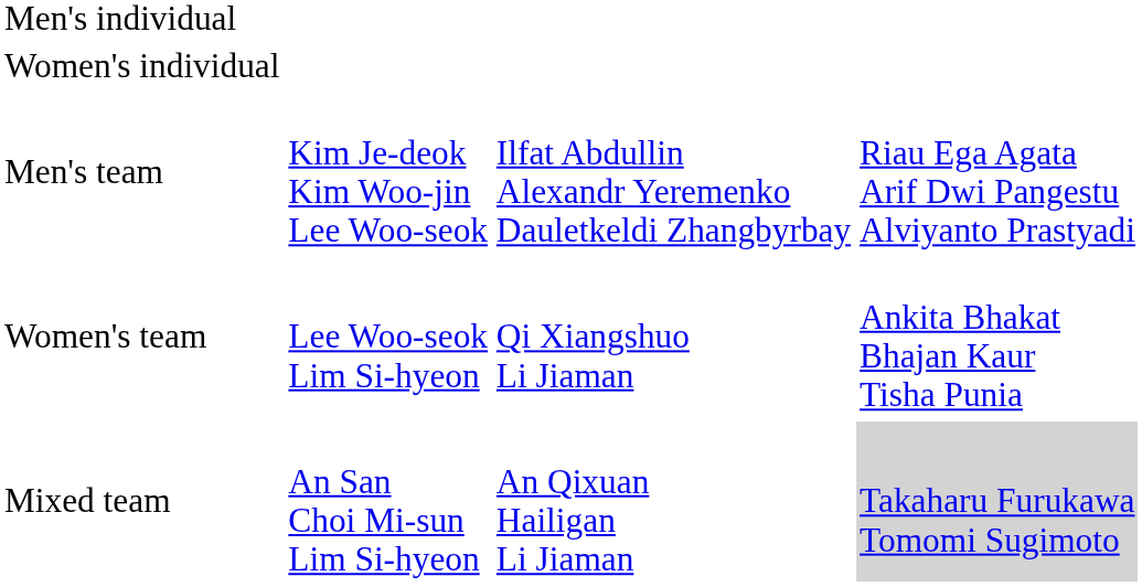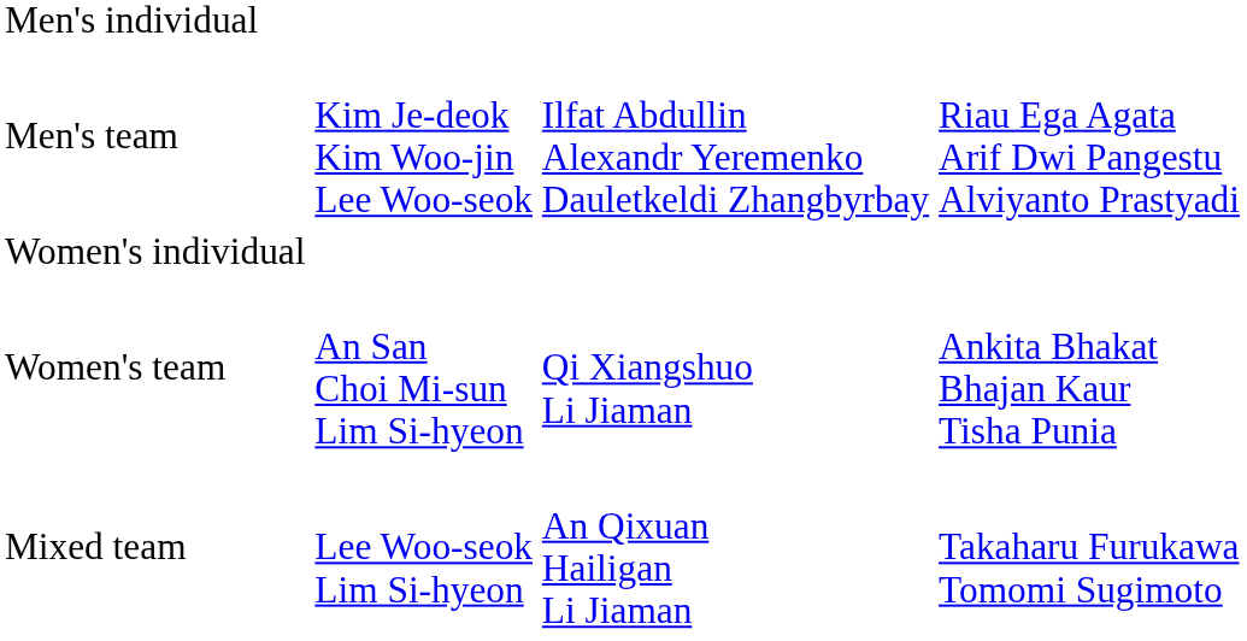rows swapped: Men's team <-> Women's individual
Women's team | column 2: Lee Woo-seok Lim Si-hyeon -> An San Choi Mi-sun Lim Si-hyeon
Mixed team | column 2: An San Choi Mi-sun Lim Si-hyeon -> Lee Woo-seok Lim Si-hyeon
Mixed team | column 4: lightgrey background -> no background
